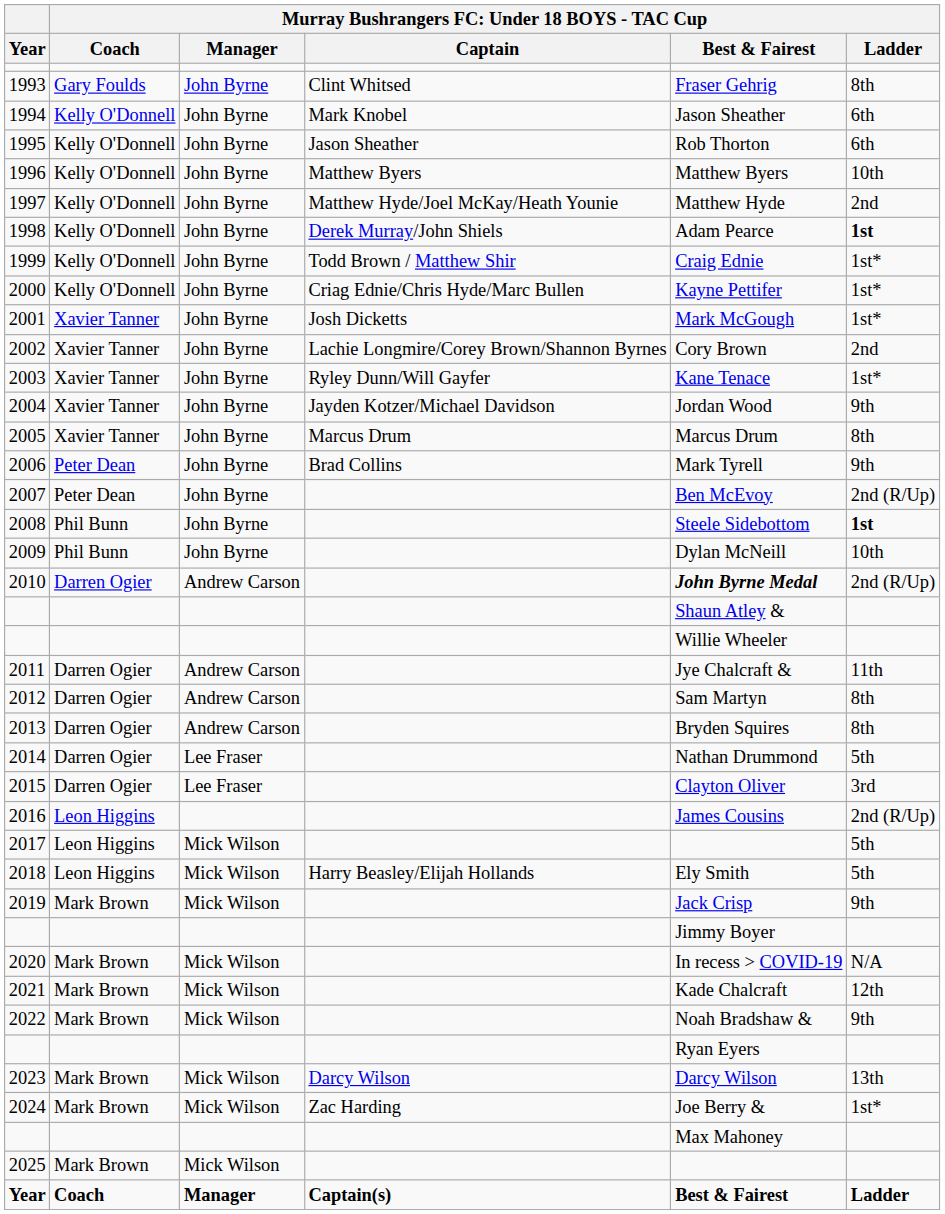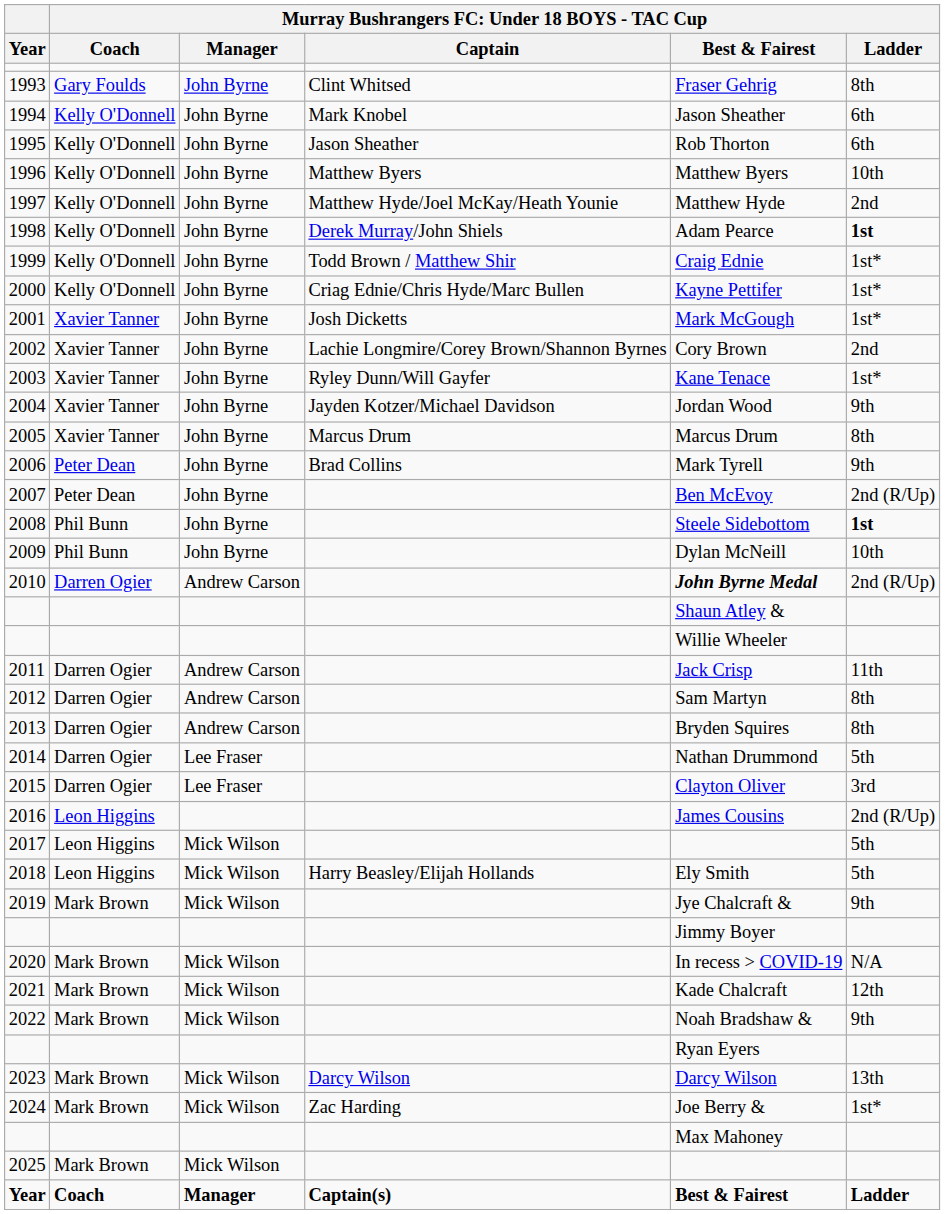2011 | column 5: Jye Chalcraft & -> Jack Crisp
2019 | column 5: Jack Crisp -> Jye Chalcraft &
